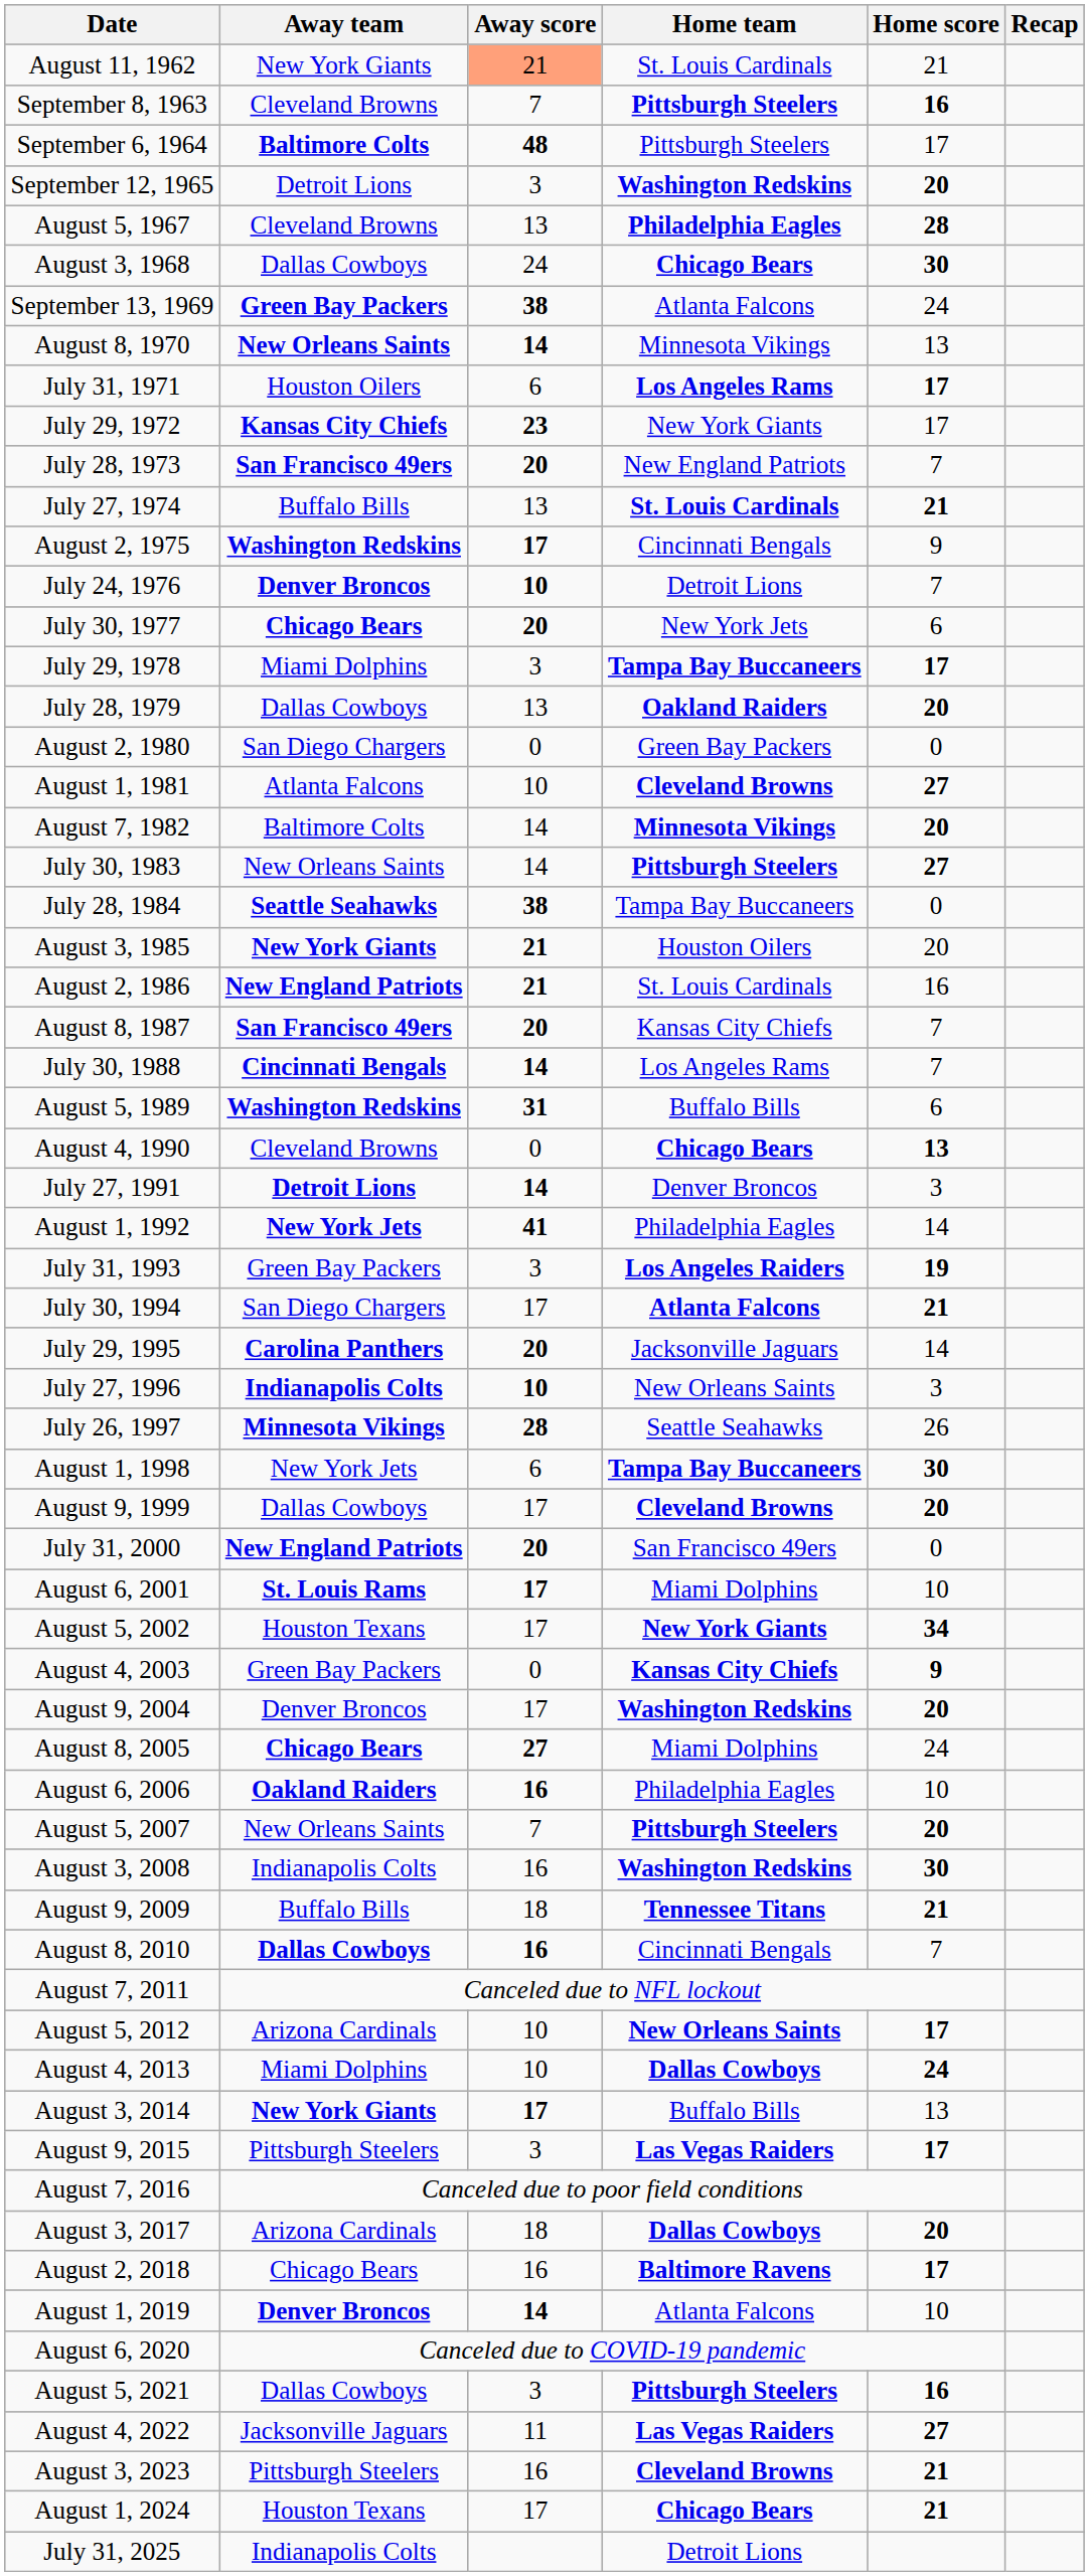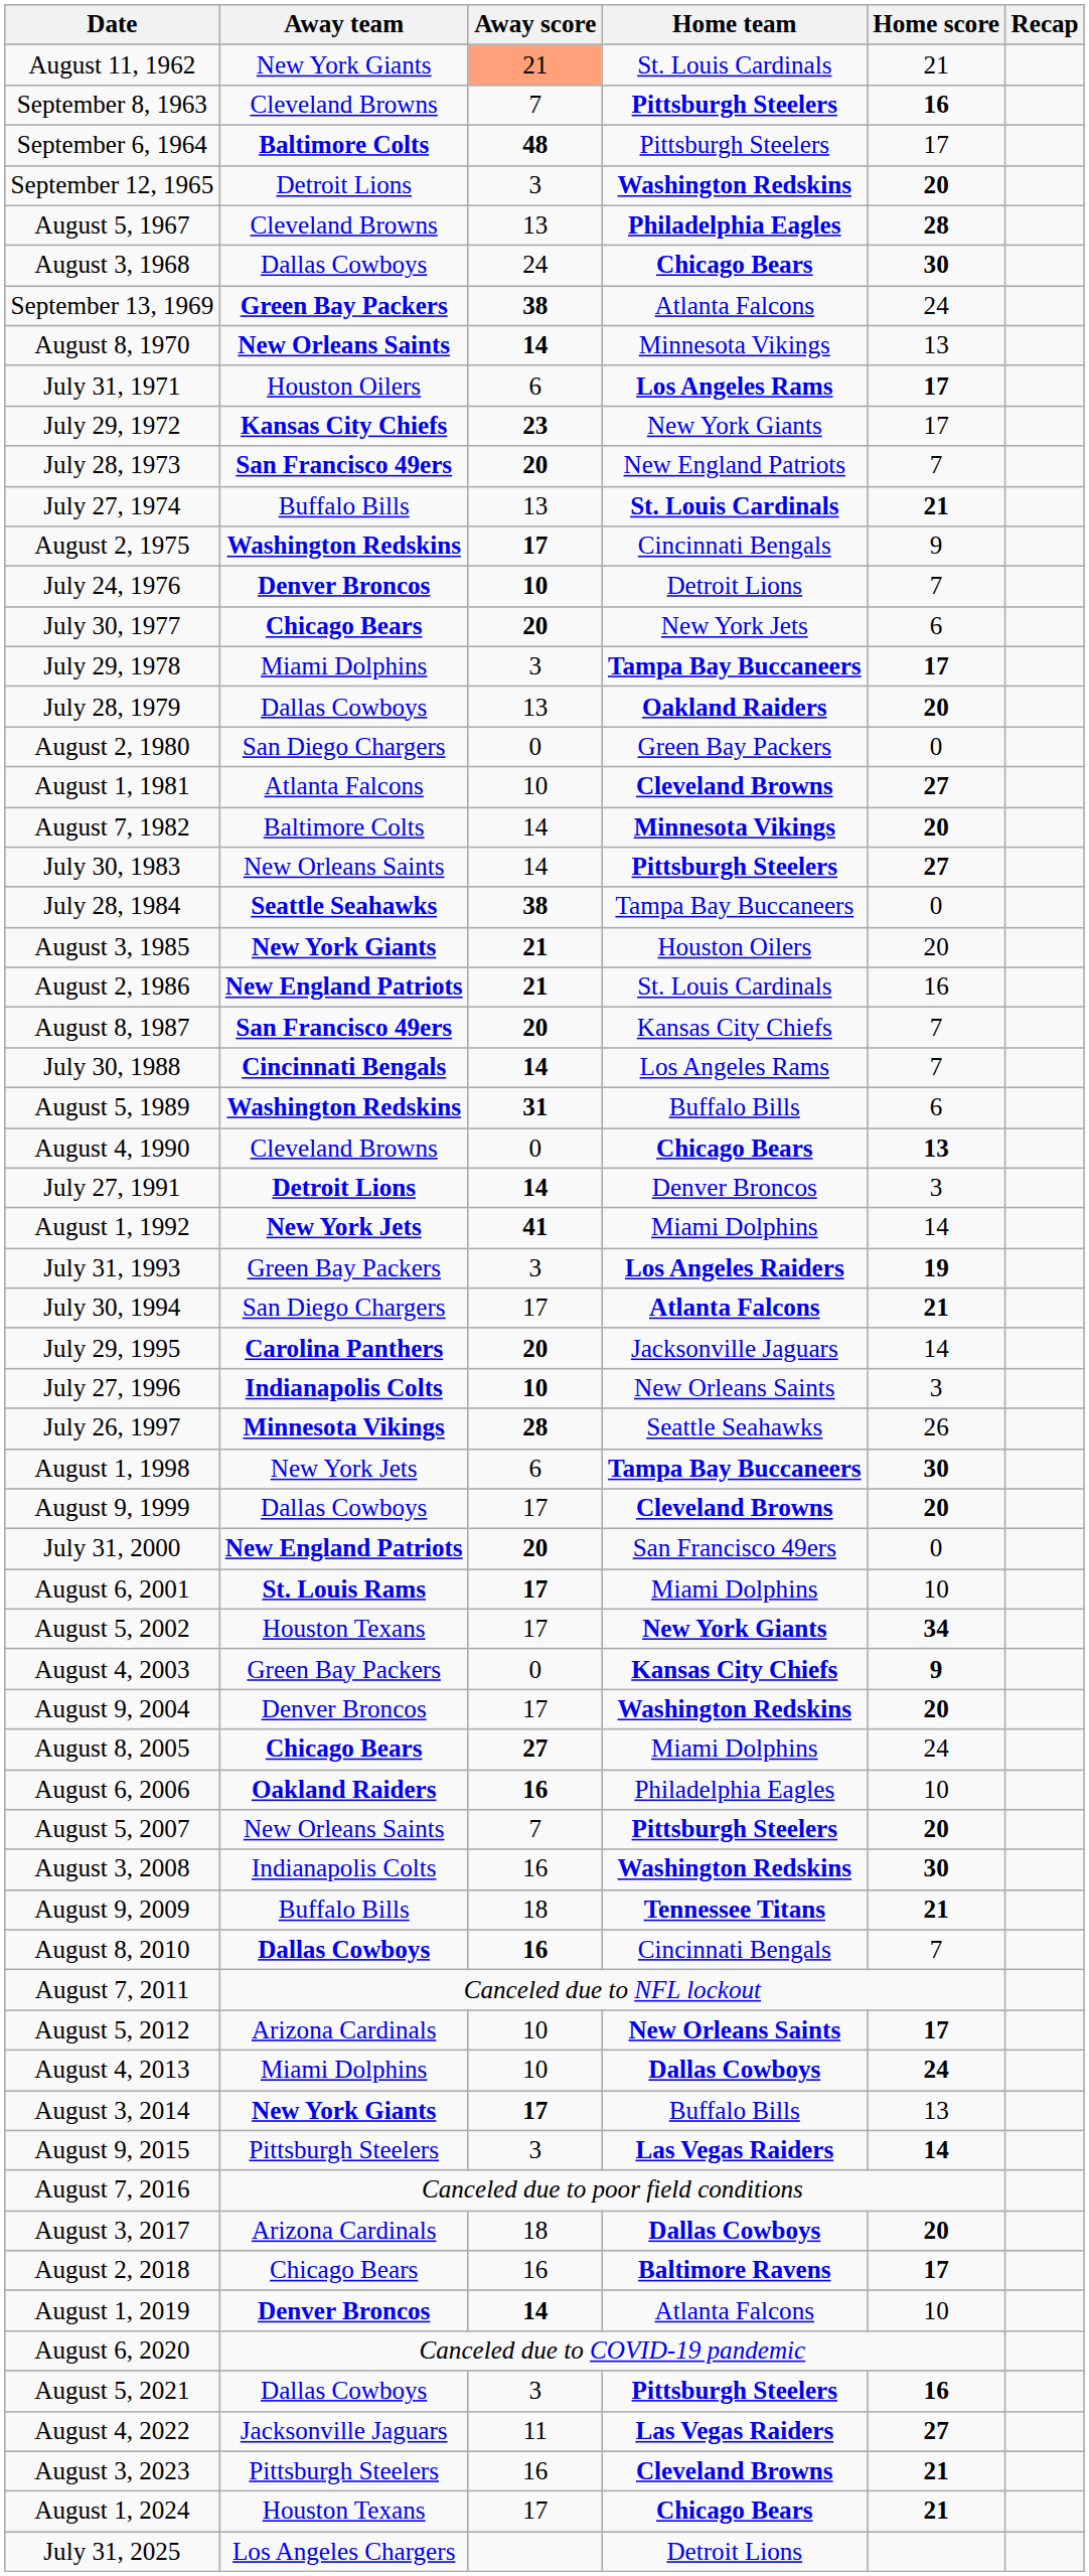August 1, 1992 | Home team: Philadelphia Eagles -> Miami Dolphins
August 9, 2015 | Home score: 17 -> 14
July 31, 2025 | Away team: Indianapolis Colts -> Los Angeles Chargers
